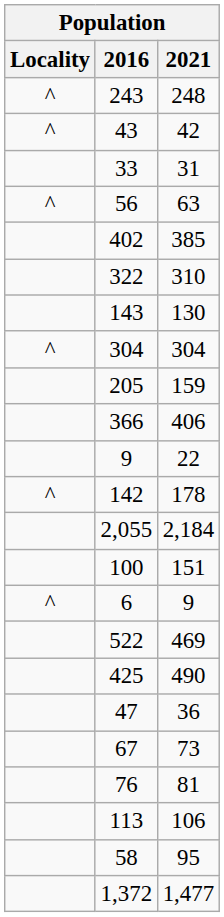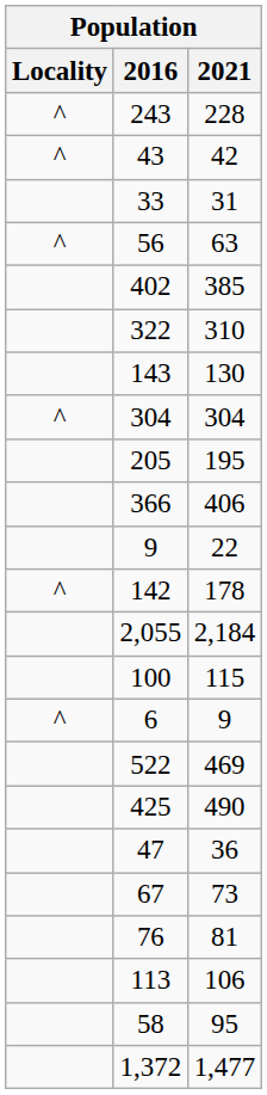243 | 2021: 248 -> 228
205 | 2021: 159 -> 195
100 | 2021: 151 -> 115
